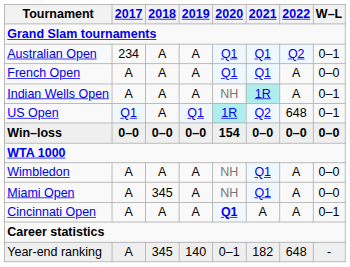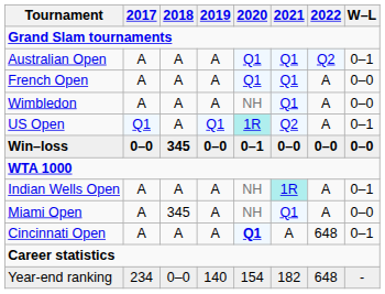Australian Open | 2017: 234 -> A
rows swapped: Wimbledon <-> Indian Wells Open
US Open | 2022: 648 -> A
Win–loss | 2018: 0–0 -> 345
Win–loss | 2020: 154 -> 0–1
Cincinnati Open | 2022: A -> 648
Year-end ranking | 2017: A -> 234
Year-end ranking | 2018: 345 -> 0–0
Year-end ranking | 2020: 0–1 -> 154
